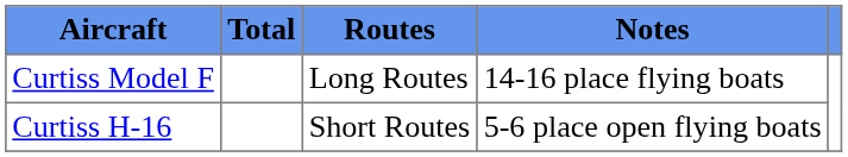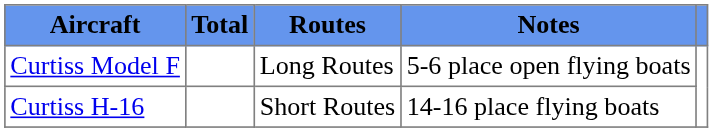Curtiss Model F | Notes: 14-16 place flying boats -> 5-6 place open flying boats
Curtiss H-16 | Notes: 5-6 place open flying boats -> 14-16 place flying boats
